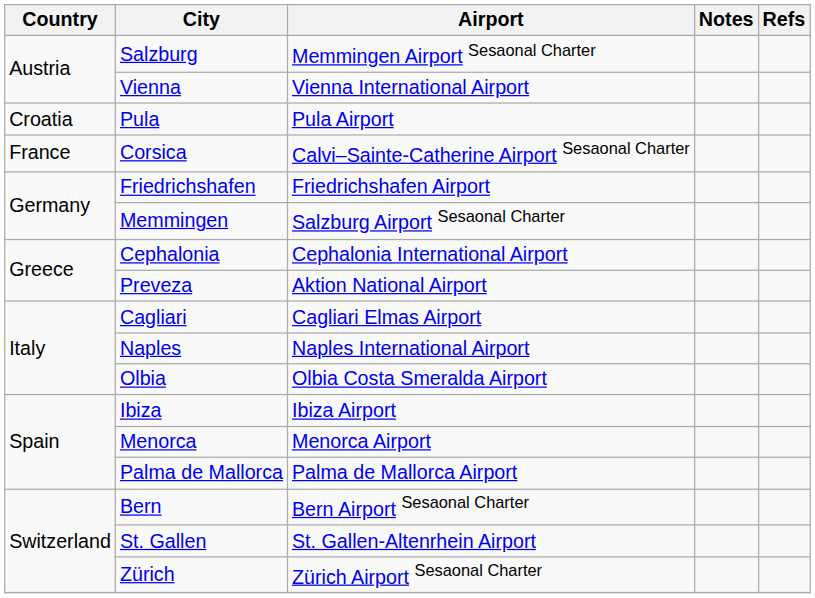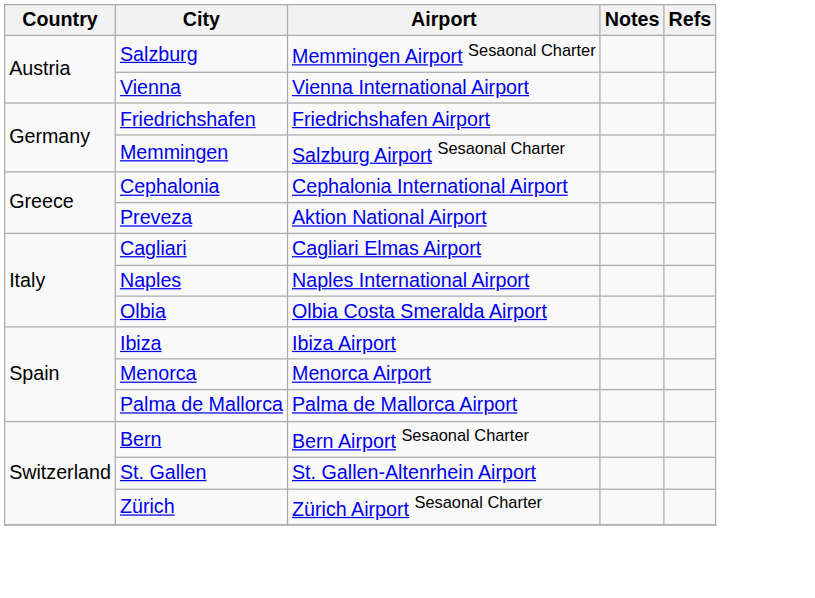- row: Croatia | Pula | Pula Airport
- row: France | Corsica | Calvi–Sainte-Catherine Airport Sesaonal Charter
